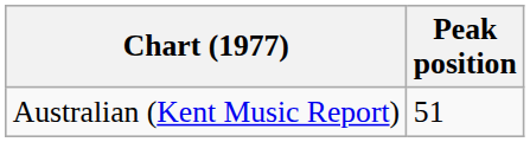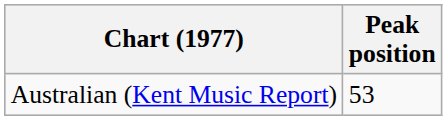Australian (Kent Music Report) | Peak position: 51 -> 53
